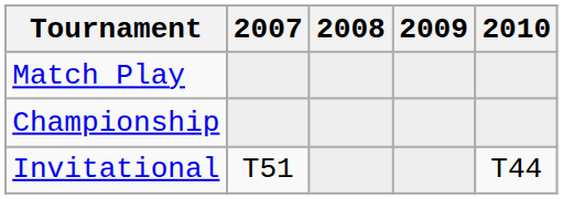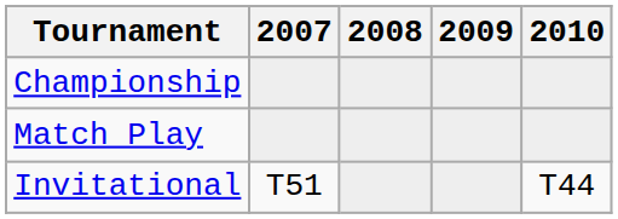rows swapped: Match Play <-> Championship
